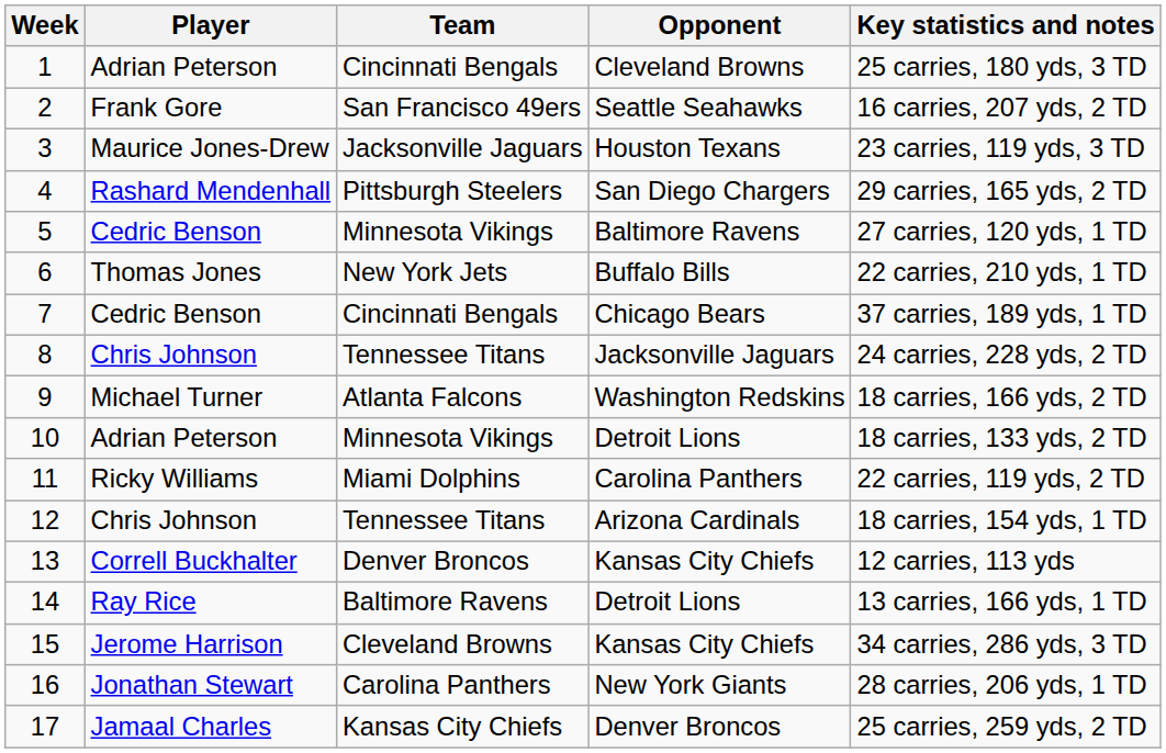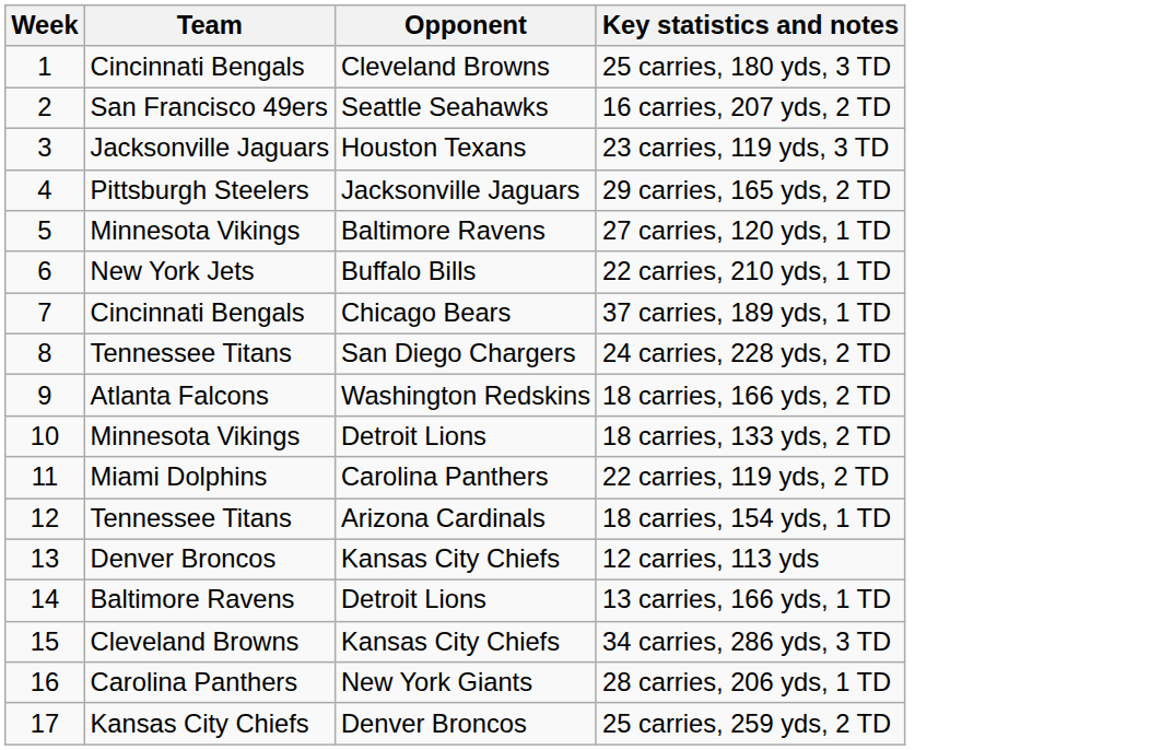- column: Player | Adrian Peterson | Frank Gore | Maurice Jones-Drew | Rashard Mendenhall | Cedric Benson | Thomas Jones | Cedric Benson | Chris Johnson | Michael Turner | Adrian Peterson | Ricky Williams | Chris Johnson | Correll Buckhalter | Ray Rice | Jerome Harrison | Jonathan Stewart | Jamaal Charles
4 | Opponent: San Diego Chargers -> Jacksonville Jaguars
8 | Opponent: Jacksonville Jaguars -> San Diego Chargers
